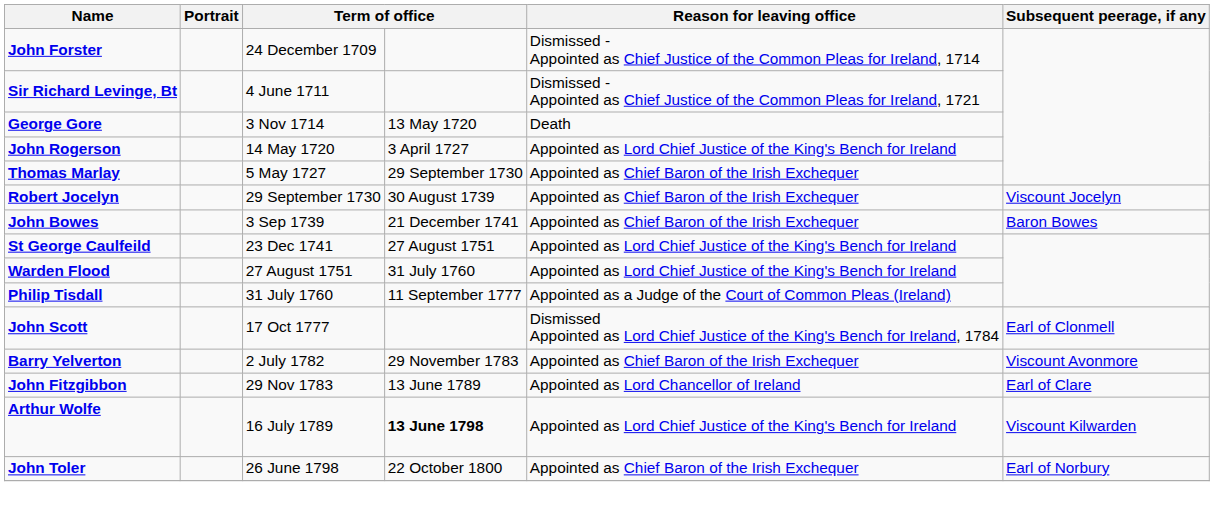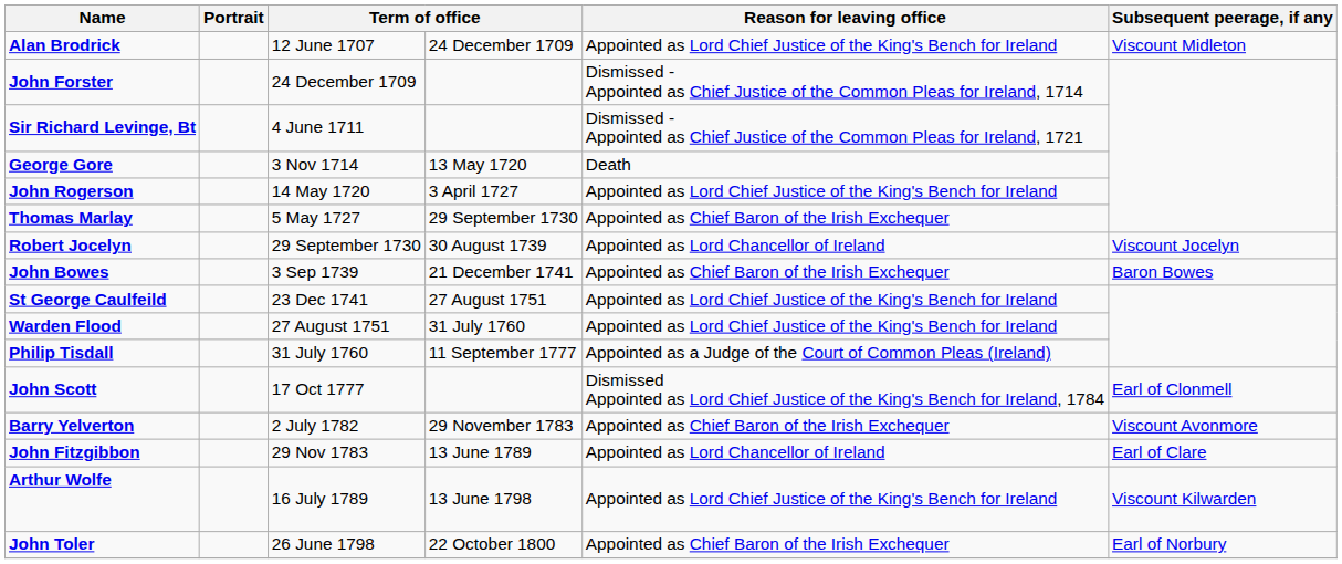+ row: Alan Brodrick | 12 June 1707 | 24 December 1709 | Appointed as Lord Chief Justice of the King's Bench for Ireland | Viscount Midleton
Robert Jocelyn | Reason for leaving office: Appointed as Chief Baron of the Irish Exchequer -> Appointed as Lord Chancellor of Ireland
Arthur Wolfe | column 4: bold -> normal
